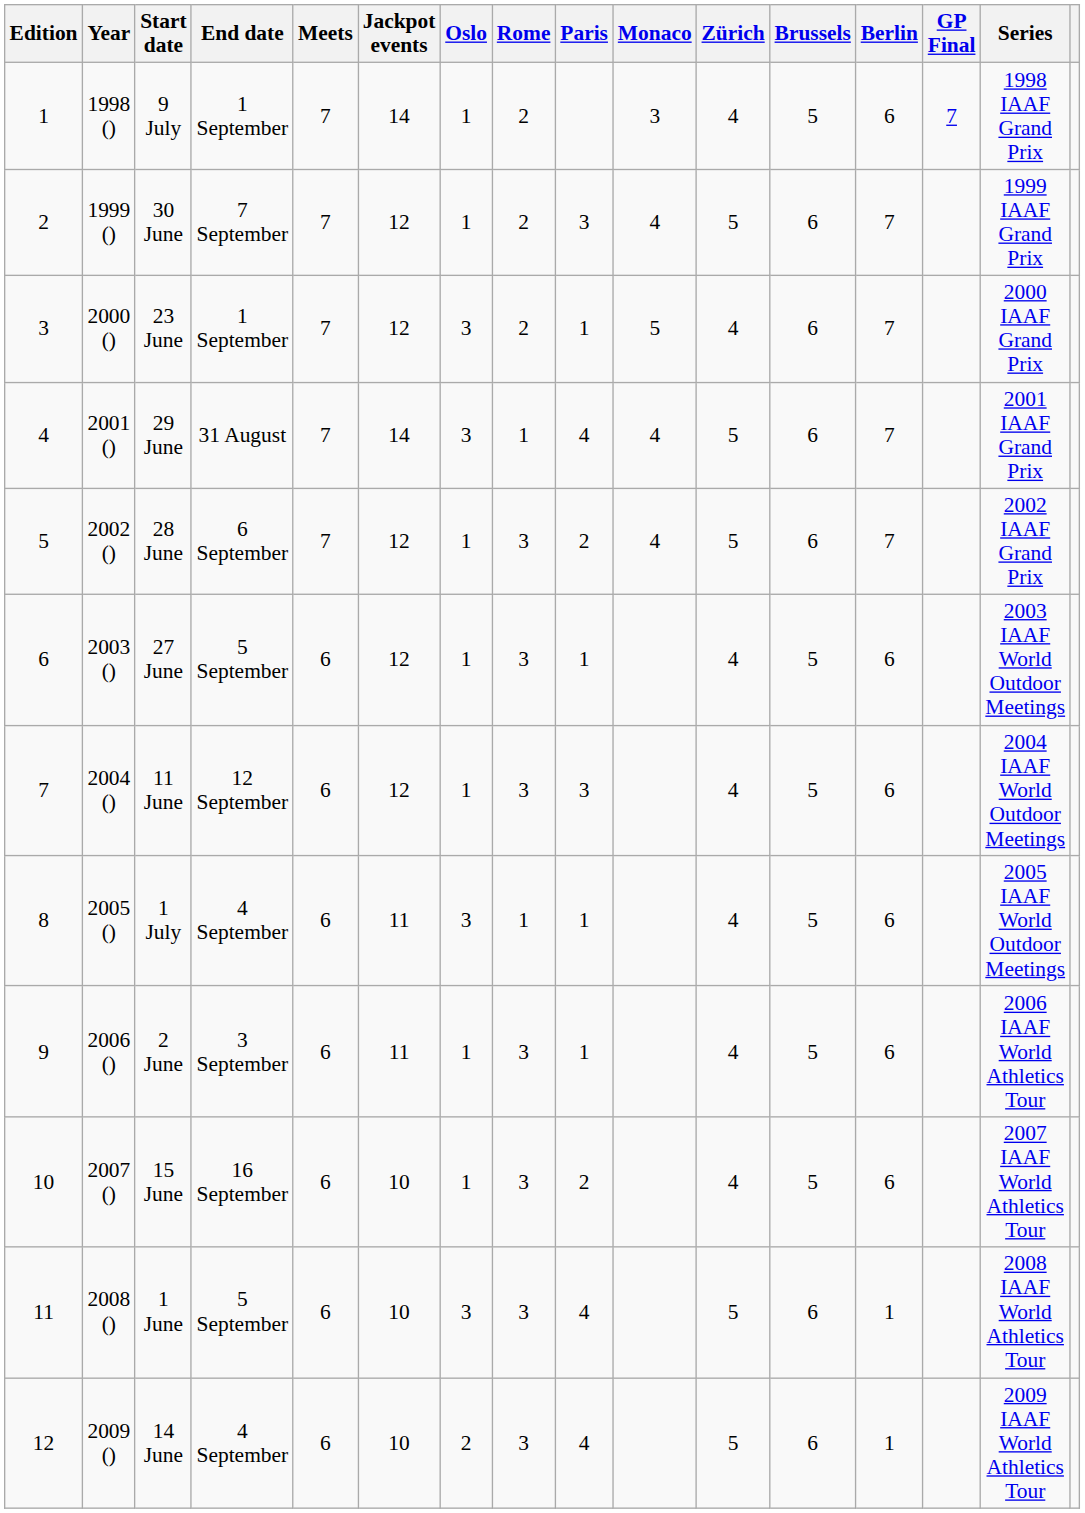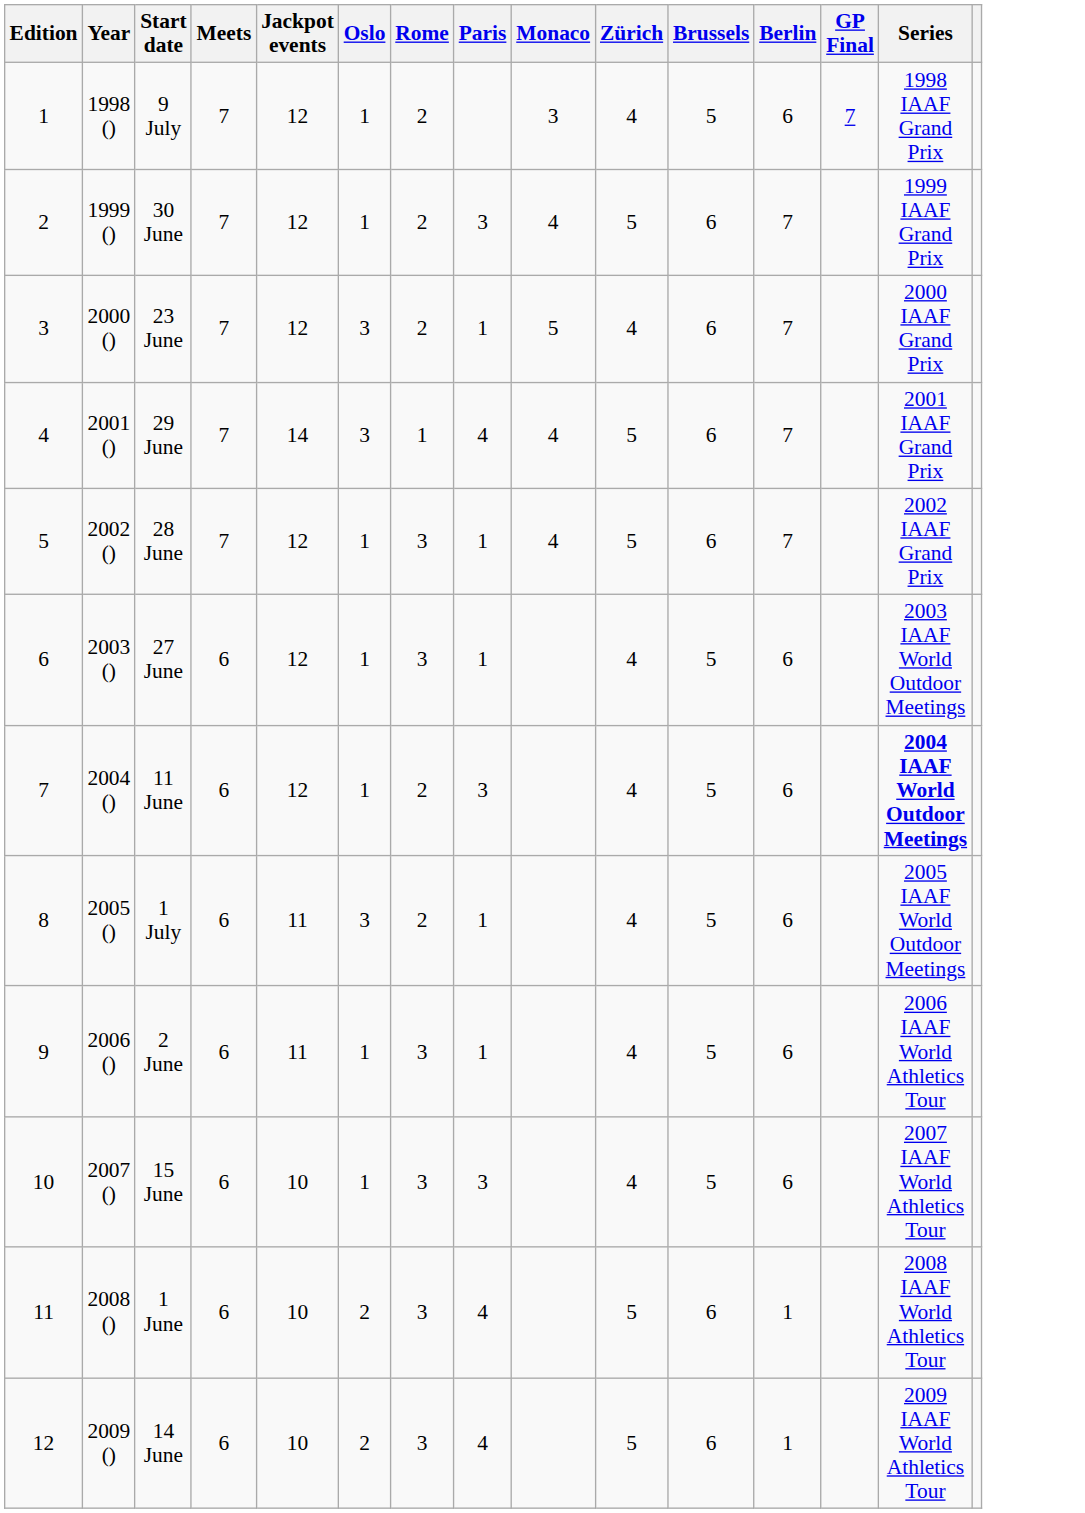- column: End date | 1 September | 7 September | 1 September | 31 August | 6 September | 5 September | 12 September | 4 September | 3 September | 16 September | 5 September | 4 September
9 July | Jackpot events: 14 -> 12
28 June | Paris: 2 -> 1
11 June | Rome: 3 -> 2
11 June | Series: normal -> bold
1 July | Rome: 1 -> 2
15 June | Paris: 2 -> 3
1 June | Oslo: 3 -> 2
